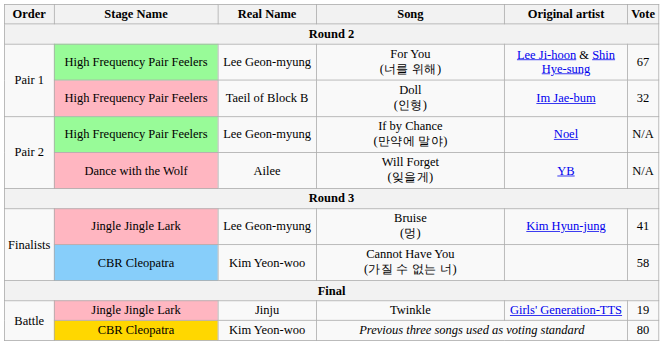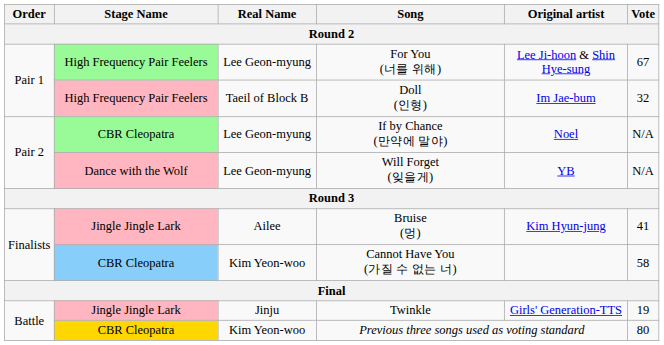If by Chance (만약에 말야) | Stage Name: High Frequency Pair Feelers -> CBR Cleopatra
Will Forget (잊을게) | Real Name: Ailee -> Lee Geon-myung
Bruise (멍) | Real Name: Lee Geon-myung -> Ailee
